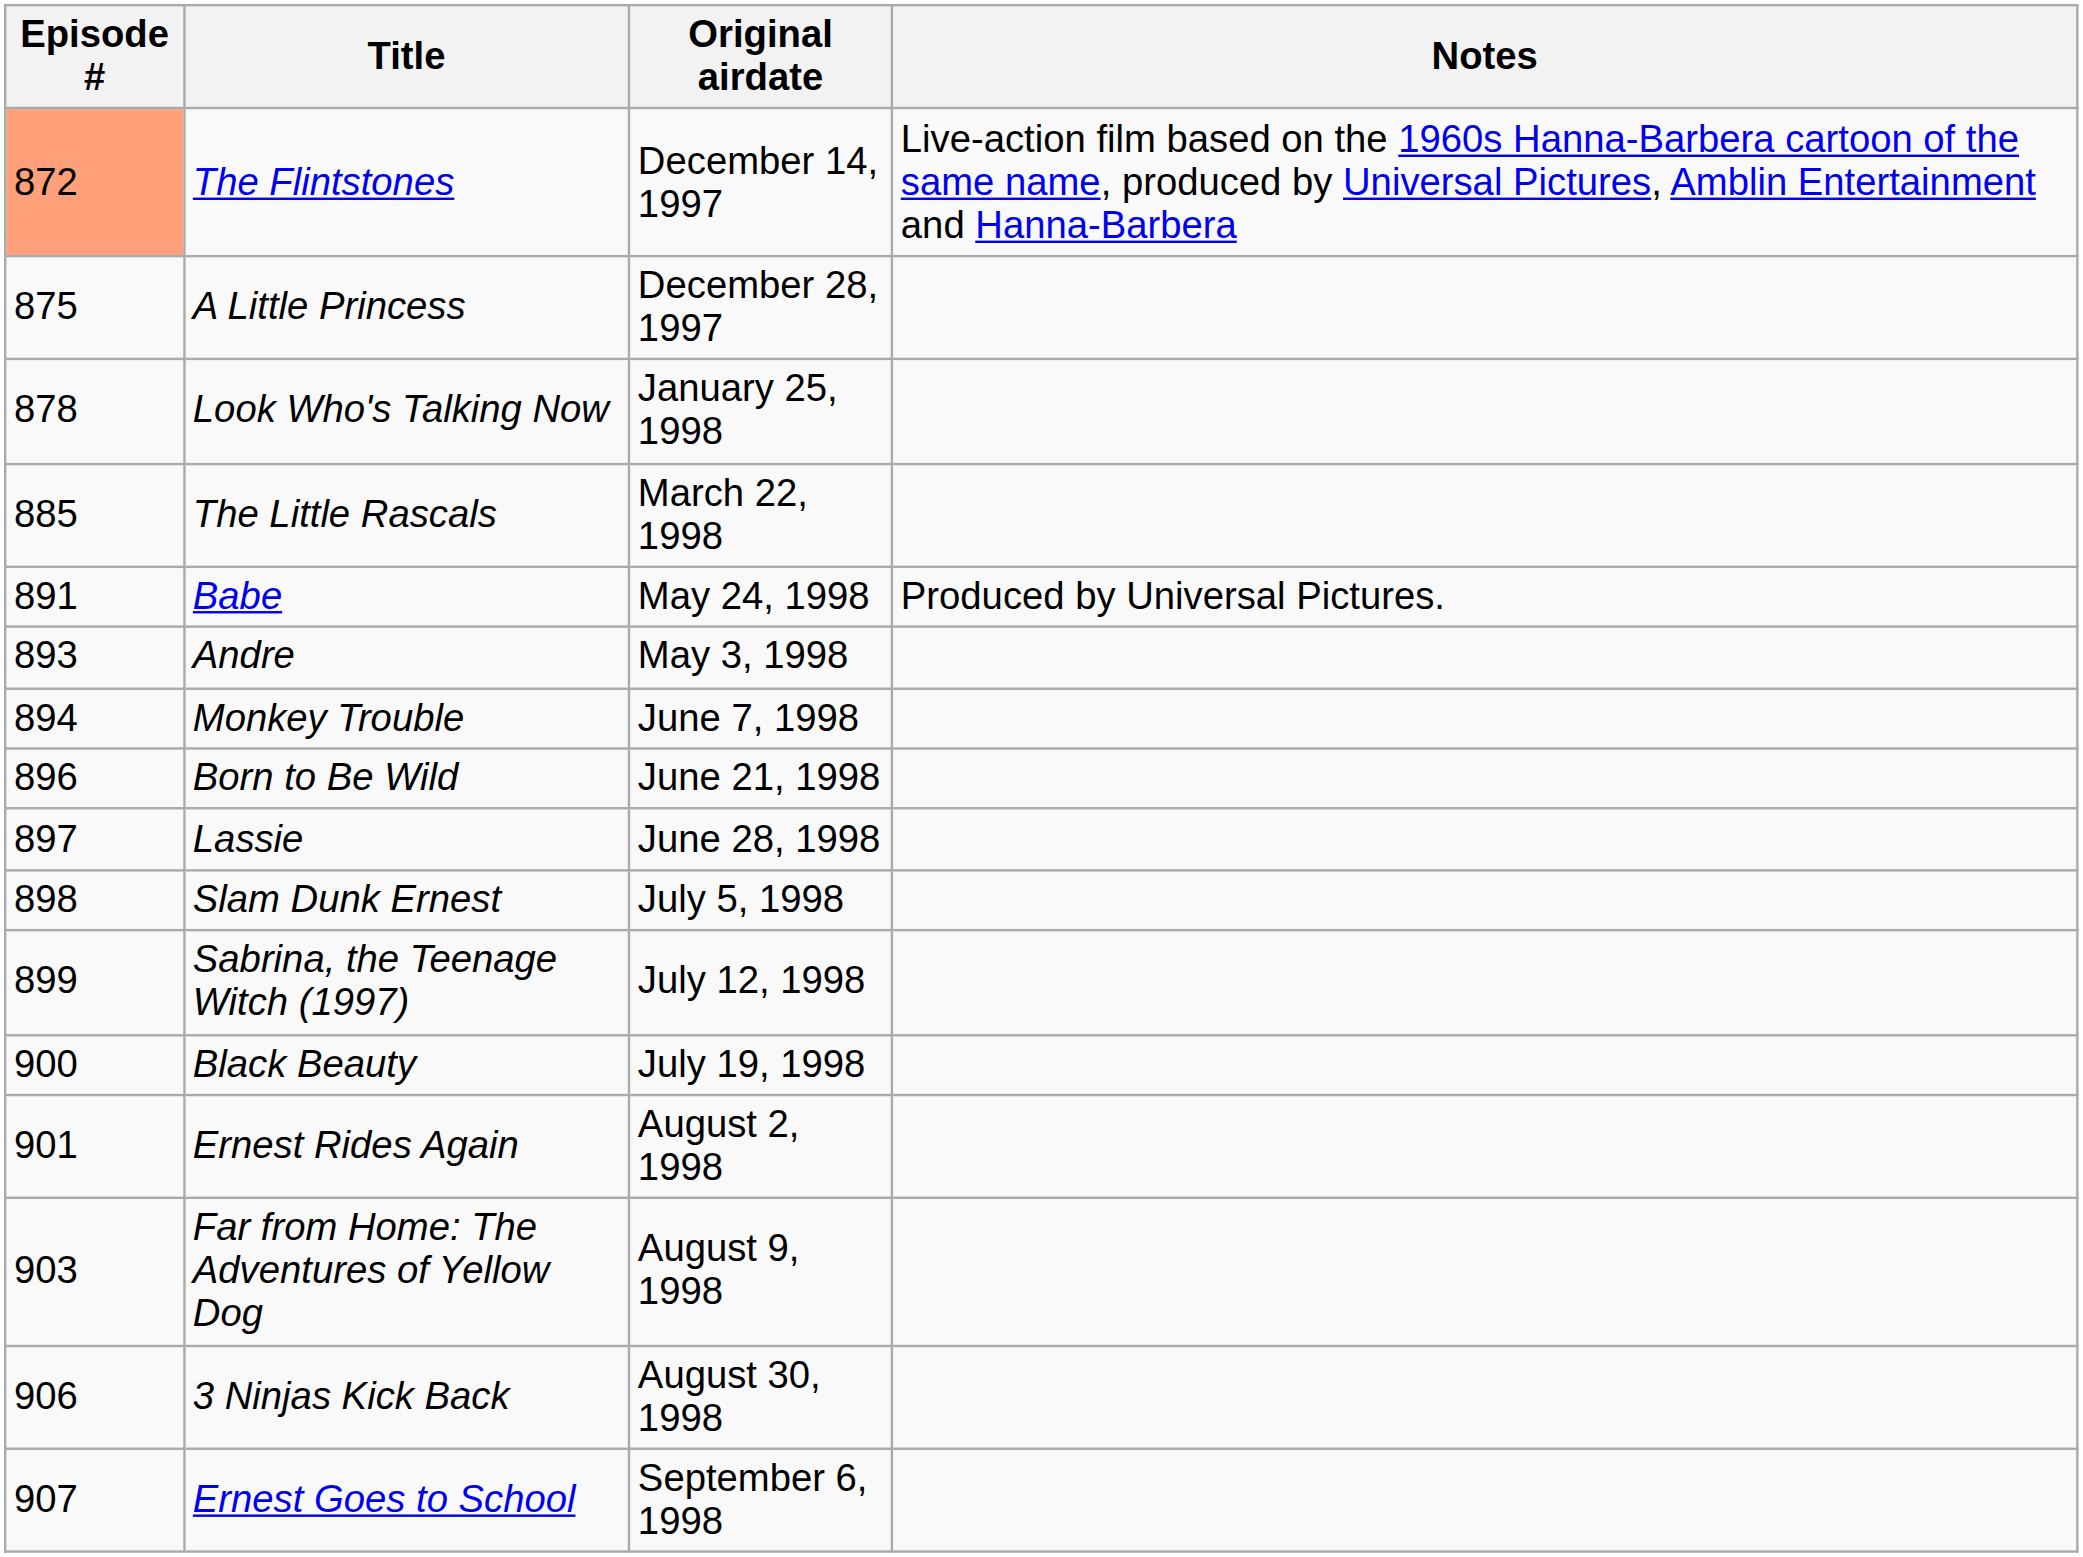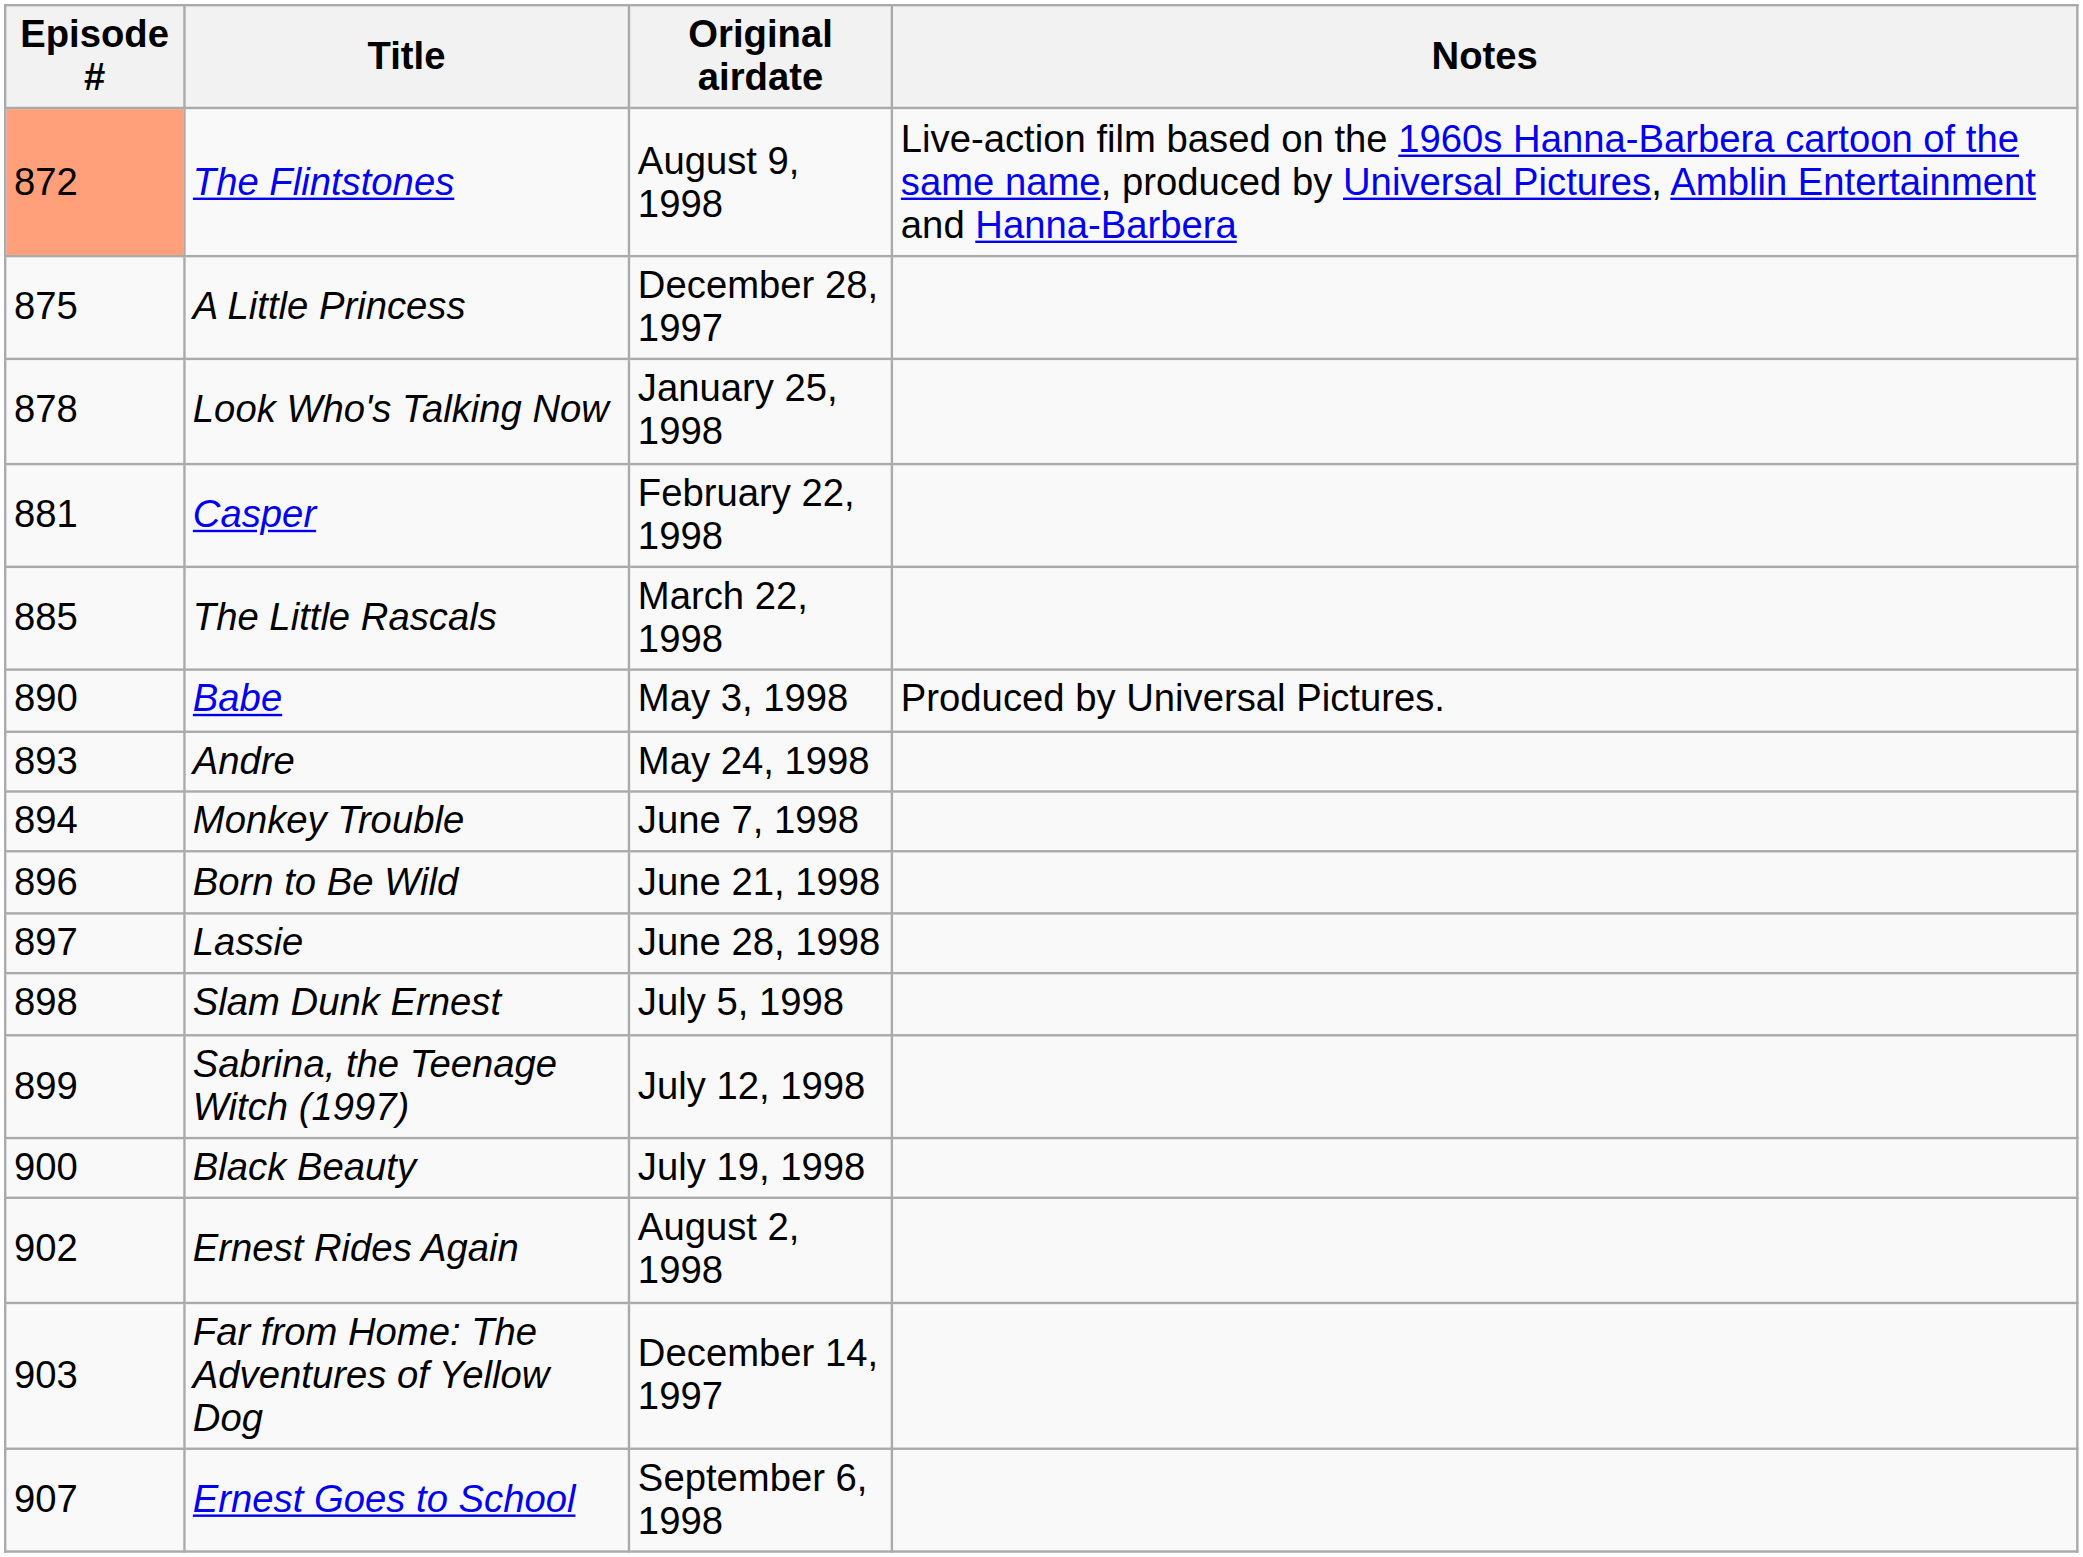The Flintstones | Original airdate: December 14, 1997 -> August 9, 1998
+ row: 881 | Casper | February 22, 1998
Babe | Episode #: 891 -> 890
Babe | Original airdate: May 24, 1998 -> May 3, 1998
Andre | Original airdate: May 3, 1998 -> May 24, 1998
Ernest Rides Again | Episode #: 901 -> 902
Far from Home: The Adventures of Yellow Dog | Original airdate: August 9, 1998 -> December 14, 1997
- row: 906 | 3 Ninjas Kick Back | August 30, 1998
